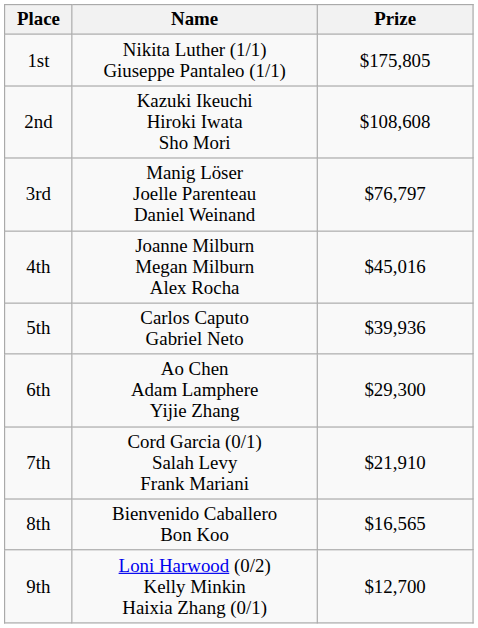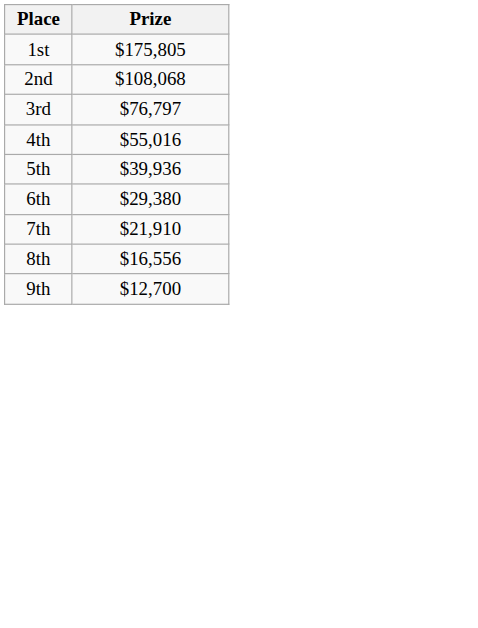- column: Name | Nikita Luther (1/1) Giuseppe Pantaleo (1/1) | Kazuki Ikeuchi Hiroki Iwata Sho Mori | Manig Löser Joelle Parenteau Daniel Weinand | Joanne Milburn Megan Milburn Alex Rocha | Carlos Caputo Gabriel Neto | Ao Chen Adam Lamphere Yijie Zhang | Cord Garcia (0/1) Salah Levy Frank Mariani | Bienvenido Caballero Bon Koo | Loni Harwood (0/2) Kelly Minkin Haixia Zhang (0/1)
2nd | Prize: $108,608 -> $108,068
4th | Prize: $45,016 -> $55,016
6th | Prize: $29,300 -> $29,380
8th | Prize: $16,565 -> $16,556
